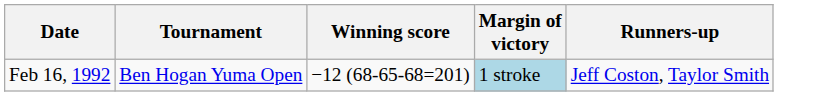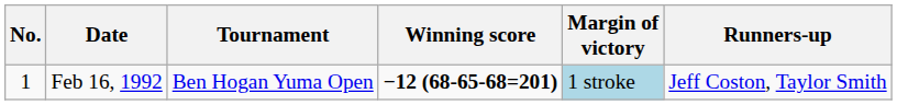+ column: No. | 1
Feb 16, 1992 | Winning score: normal -> bold
